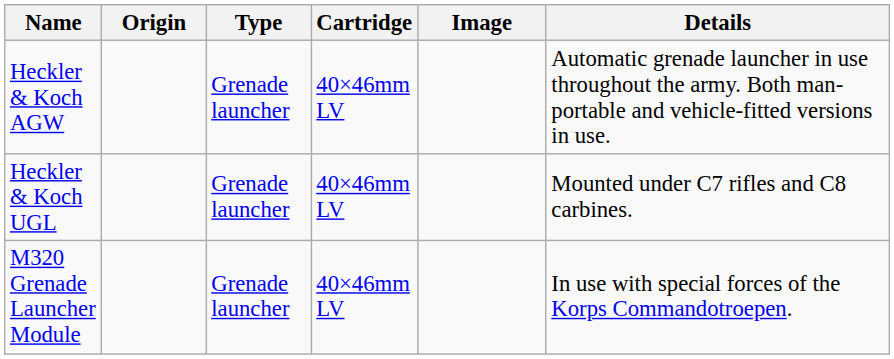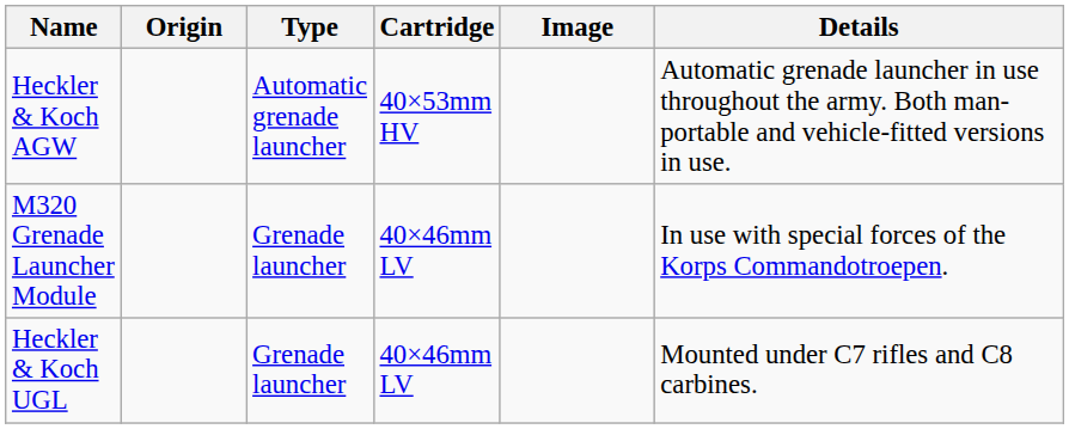Heckler & Koch AGW | Type: Grenade launcher -> Automatic grenade launcher
Heckler & Koch AGW | Cartridge: 40×46mm LV -> 40×53mm HV
rows swapped: Heckler & Koch UGL <-> M320 Grenade Launcher Module
